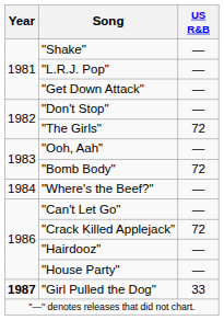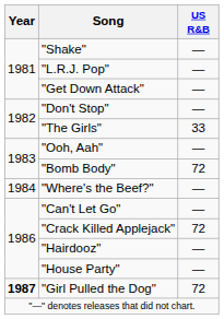"The Girls" | US R&B: 72 -> 33
"Girl Pulled the Dog" | US R&B: 33 -> 72
